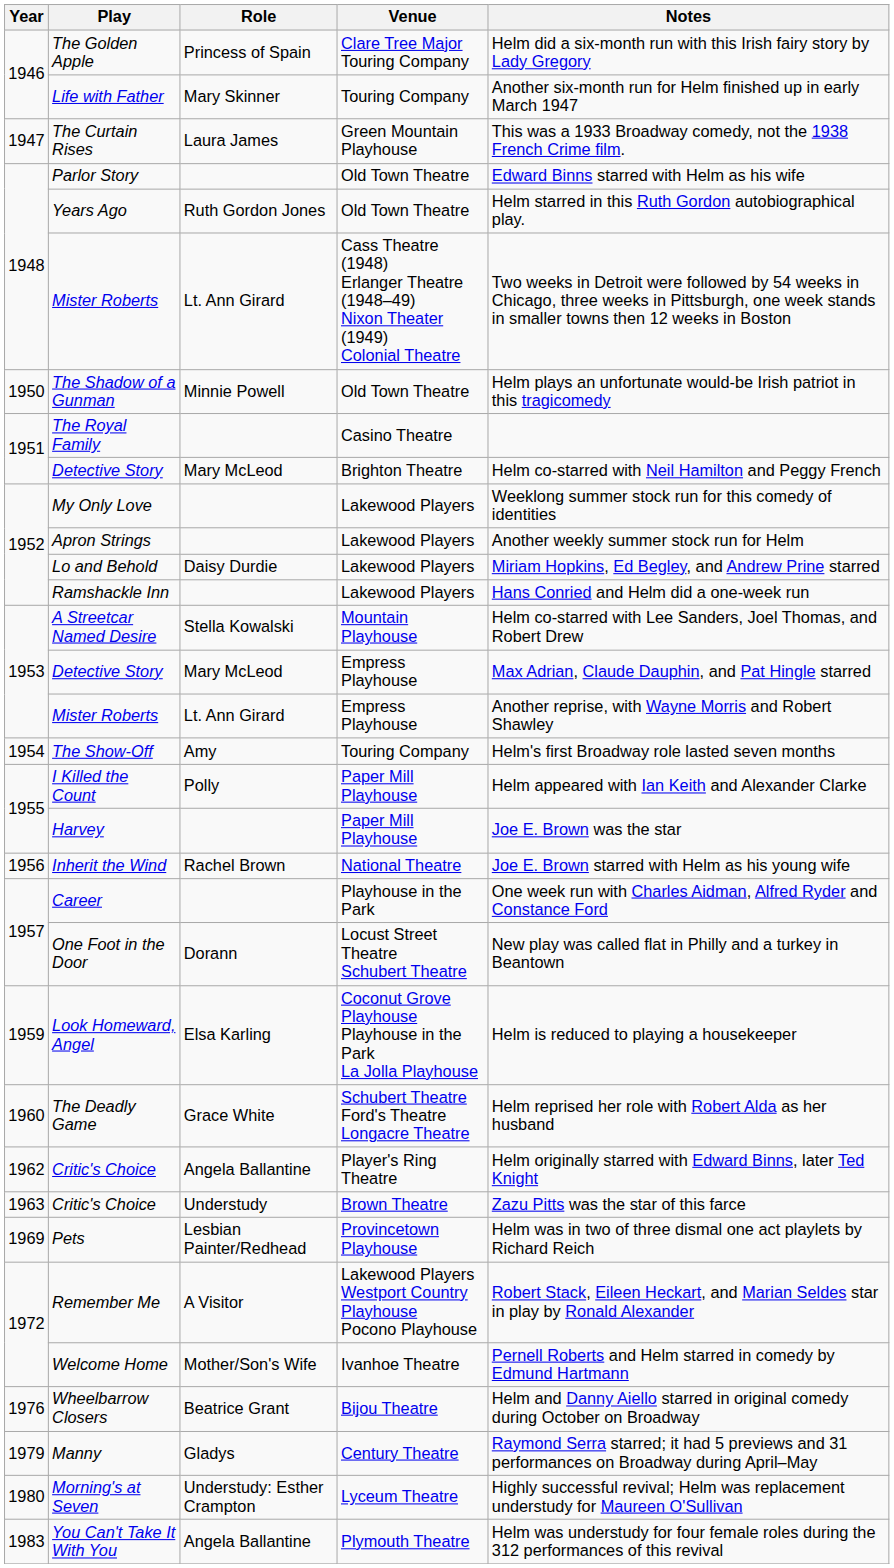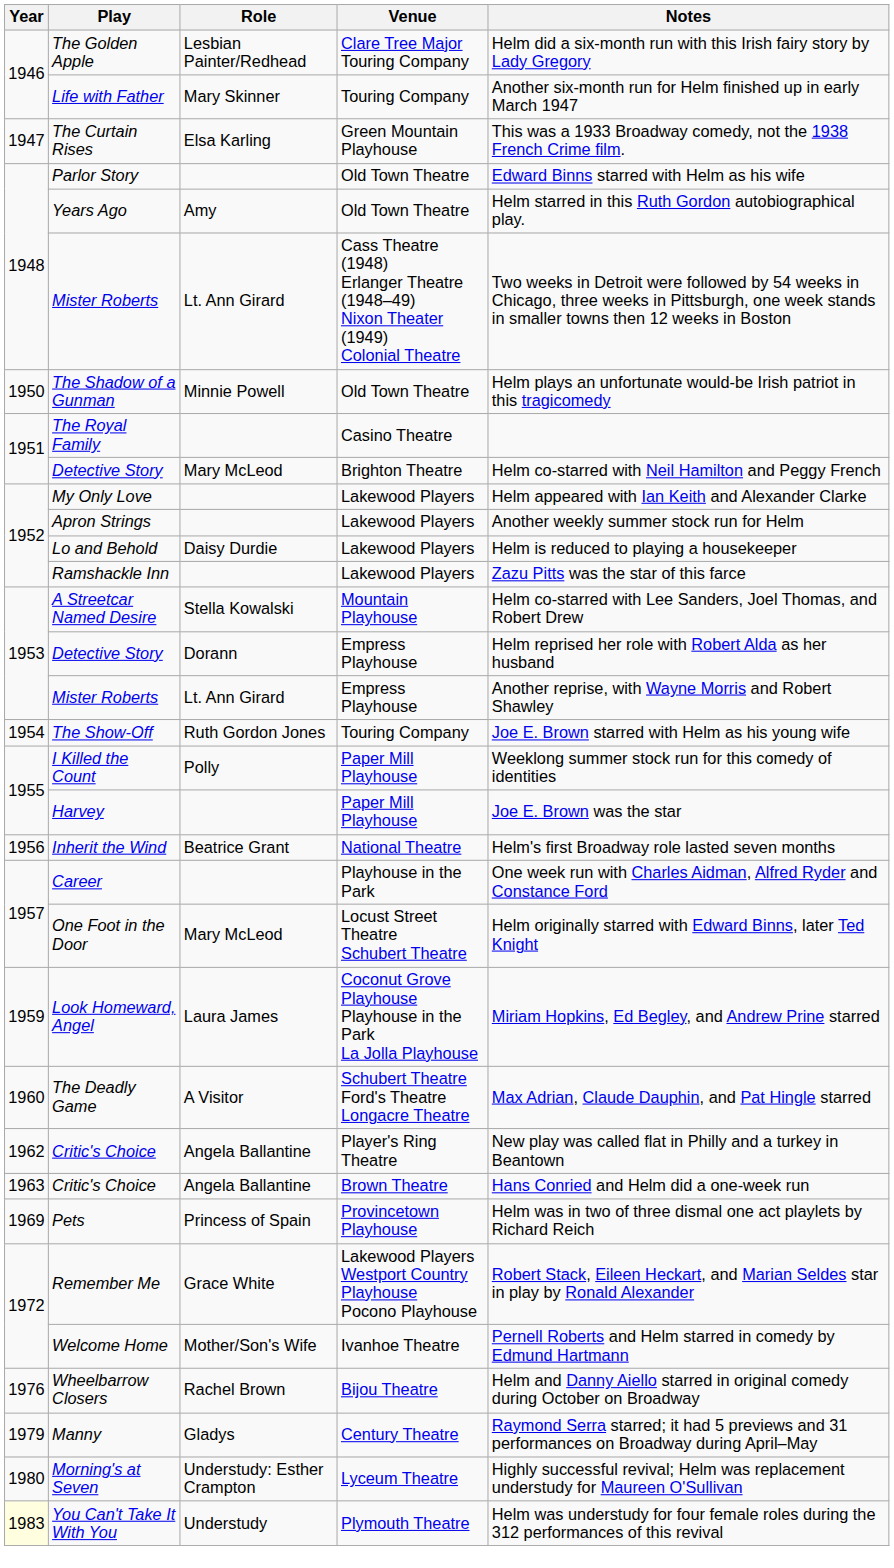The Golden Apple | Role: Princess of Spain -> Lesbian Painter/Redhead
The Curtain Rises | Role: Laura James -> Elsa Karling
Years Ago | Role: Ruth Gordon Jones -> Amy
My Only Love | Notes: Weeklong summer stock run for this comedy of identities -> Helm appeared with Ian Keith and Alexander Clarke
Lo and Behold | Notes: Miriam Hopkins, Ed Begley, and Andrew Prine starred -> Helm is reduced to playing a housekeeper
Ramshackle Inn | Notes: Hans Conried and Helm did a one-week run -> Zazu Pitts was the star of this farce
Detective Story / Empress Playhouse | Role: Mary McLeod -> Dorann
Detective Story / Empress Playhouse | Notes: Max Adrian, Claude Dauphin, and Pat Hingle starred -> Helm reprised her role with Robert Alda as her husband
The Show-Off | Role: Amy -> Ruth Gordon Jones
The Show-Off | Notes: Helm's first Broadway role lasted seven months -> Joe E. Brown starred with Helm as his young wife
I Killed the Count | Notes: Helm appeared with Ian Keith and Alexander Clarke -> Weeklong summer stock run for this comedy of identities
Inherit the Wind | Role: Rachel Brown -> Beatrice Grant
Inherit the Wind | Notes: Joe E. Brown starred with Helm as his young wife -> Helm's first Broadway role lasted seven months
One Foot in the Door | Role: Dorann -> Mary McLeod
One Foot in the Door | Notes: New play was called flat in Philly and a turkey in Beantown -> Helm originally starred with Edward Binns, later Ted Knight
Look Homeward, Angel | Role: Elsa Karling -> Laura James
Look Homeward, Angel | Notes: Helm is reduced to playing a housekeeper -> Miriam Hopkins, Ed Begley, and Andrew Prine starred
The Deadly Game | Role: Grace White -> A Visitor
The Deadly Game | Notes: Helm reprised her role with Robert Alda as her husband -> Max Adrian, Claude Dauphin, and Pat Hingle starred
Critic's Choice / Player's Ring Theatre | Notes: Helm originally starred with Edward Binns, later Ted Knight -> New play was called flat in Philly and a turkey in Beantown
Critic's Choice / Brown Theatre | Role: Understudy -> Angela Ballantine
Critic's Choice / Brown Theatre | Notes: Zazu Pitts was the star of this farce -> Hans Conried and Helm did a one-week run
Pets | Role: Lesbian Painter/Redhead -> Princess of Spain
Remember Me | Role: A Visitor -> Grace White
Wheelbarrow Closers | Role: Beatrice Grant -> Rachel Brown
You Can't Take It With You | Year: no background -> lightyellow background
You Can't Take It With You | Role: Angela Ballantine -> Understudy
